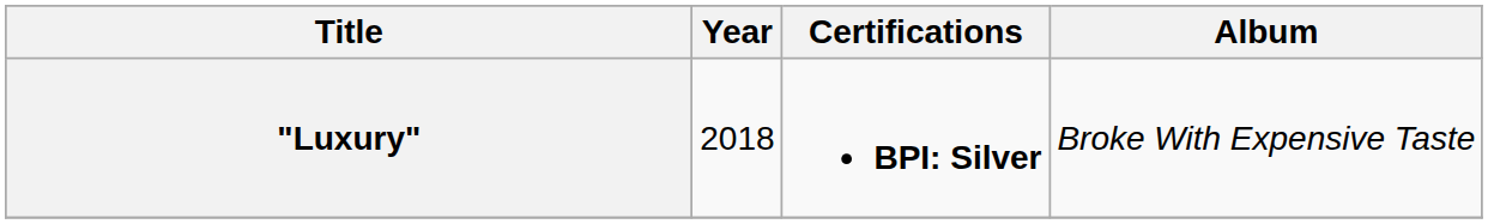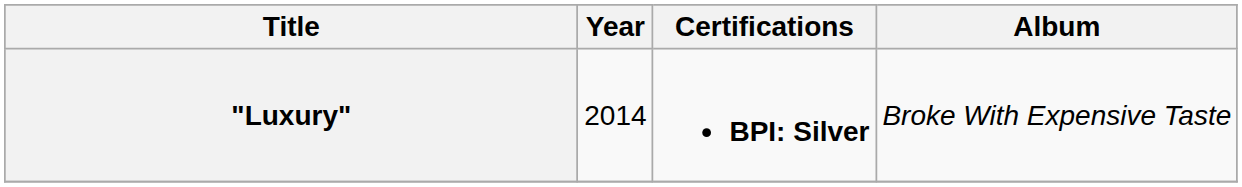"Luxury" | Year: 2018 -> 2014
